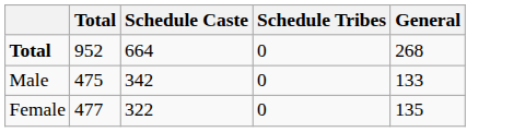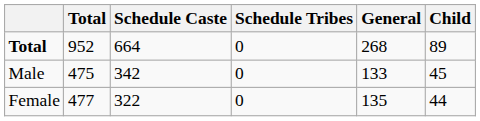+ column: Child | 89 | 45 | 44
